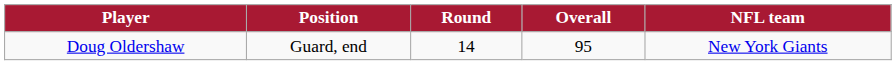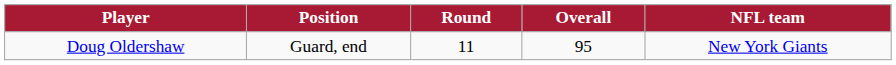Doug Oldershaw | Round: 14 -> 11
